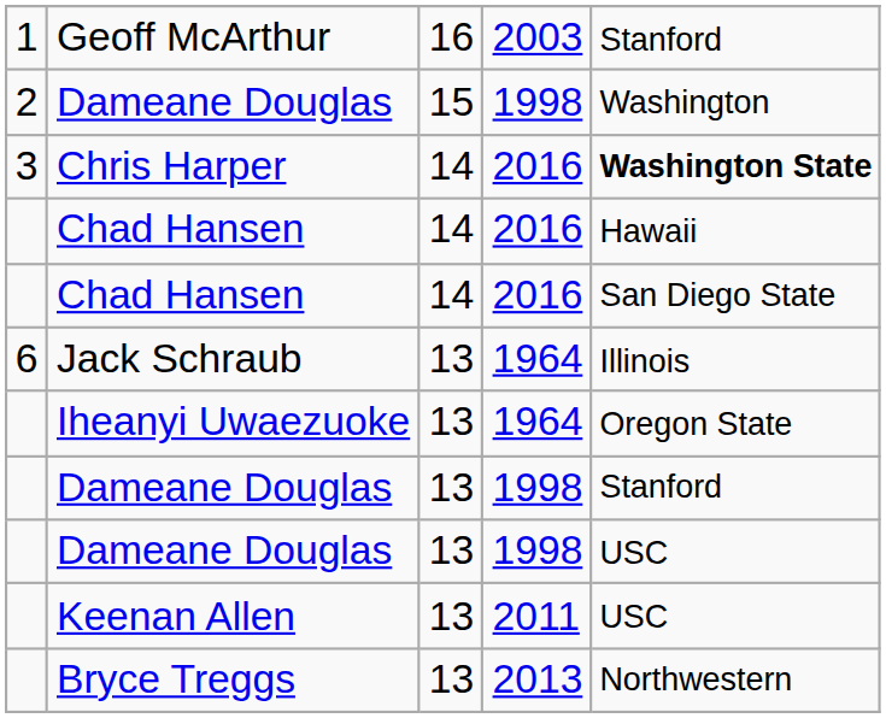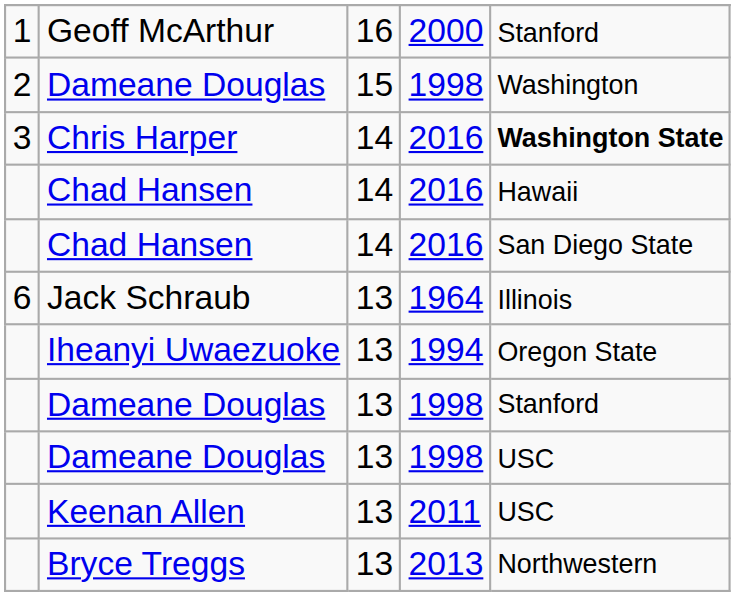Geoff McArthur | column 4: 2003 -> 2000
Iheanyi Uwaezuoke | column 4: 1964 -> 1994
